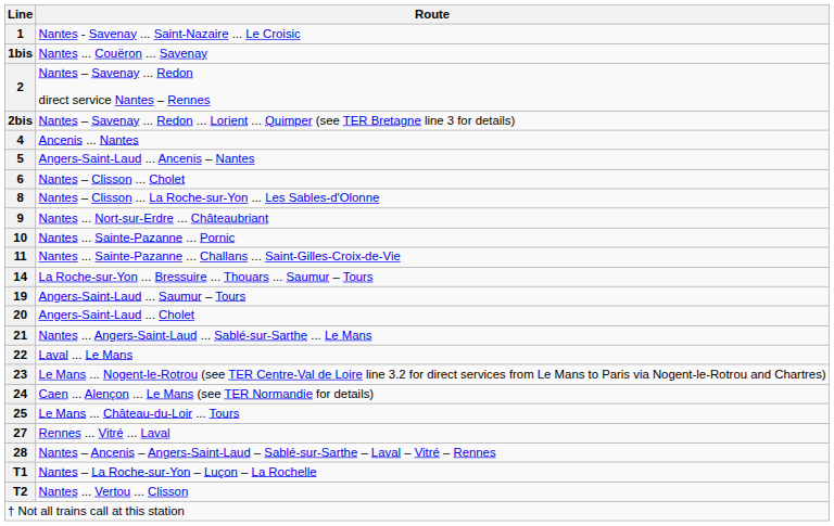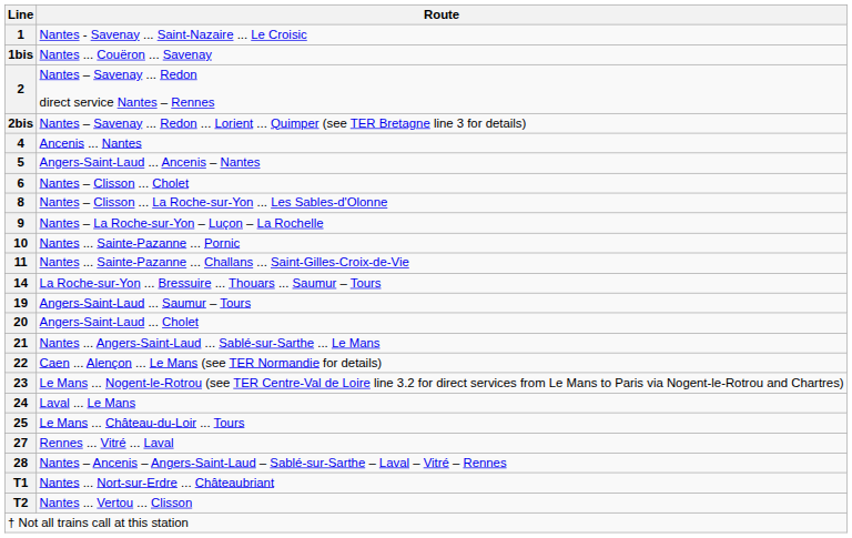9 | Route: Nantes ... Nort-sur-Erdre ... Châteaubriant -> Nantes – La Roche-sur-Yon – Luçon – La Rochelle
22 | Route: Laval ... Le Mans -> Caen ... Alençon ... Le Mans (see TER Normandie for details)
24 | Route: Caen ... Alençon ... Le Mans (see TER Normandie for details) -> Laval ... Le Mans
T1 | Route: Nantes – La Roche-sur-Yon – Luçon – La Rochelle -> Nantes ... Nort-sur-Erdre ... Châteaubriant
